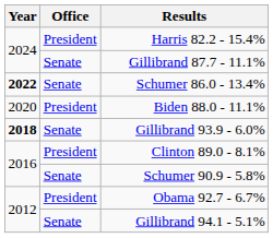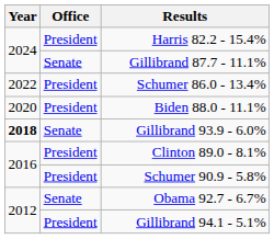Schumer 86.0 - 13.4% | Year: bold -> normal
Schumer 86.0 - 13.4% | Office: Senate -> President
Schumer 90.9 - 5.8% | Office: Senate -> President
Obama 92.7 - 6.7% | Office: President -> Senate
Gillibrand 94.1 - 5.1% | Office: Senate -> President
